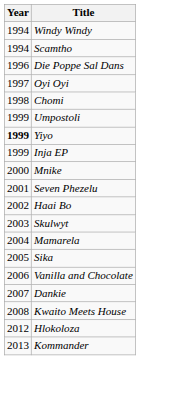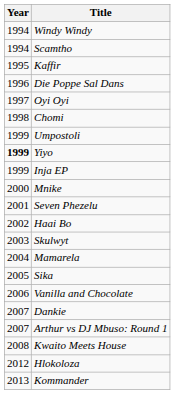+ row: 1995 | Kaffir
+ row: 2007 | Arthur vs DJ Mbuso: Round 1
